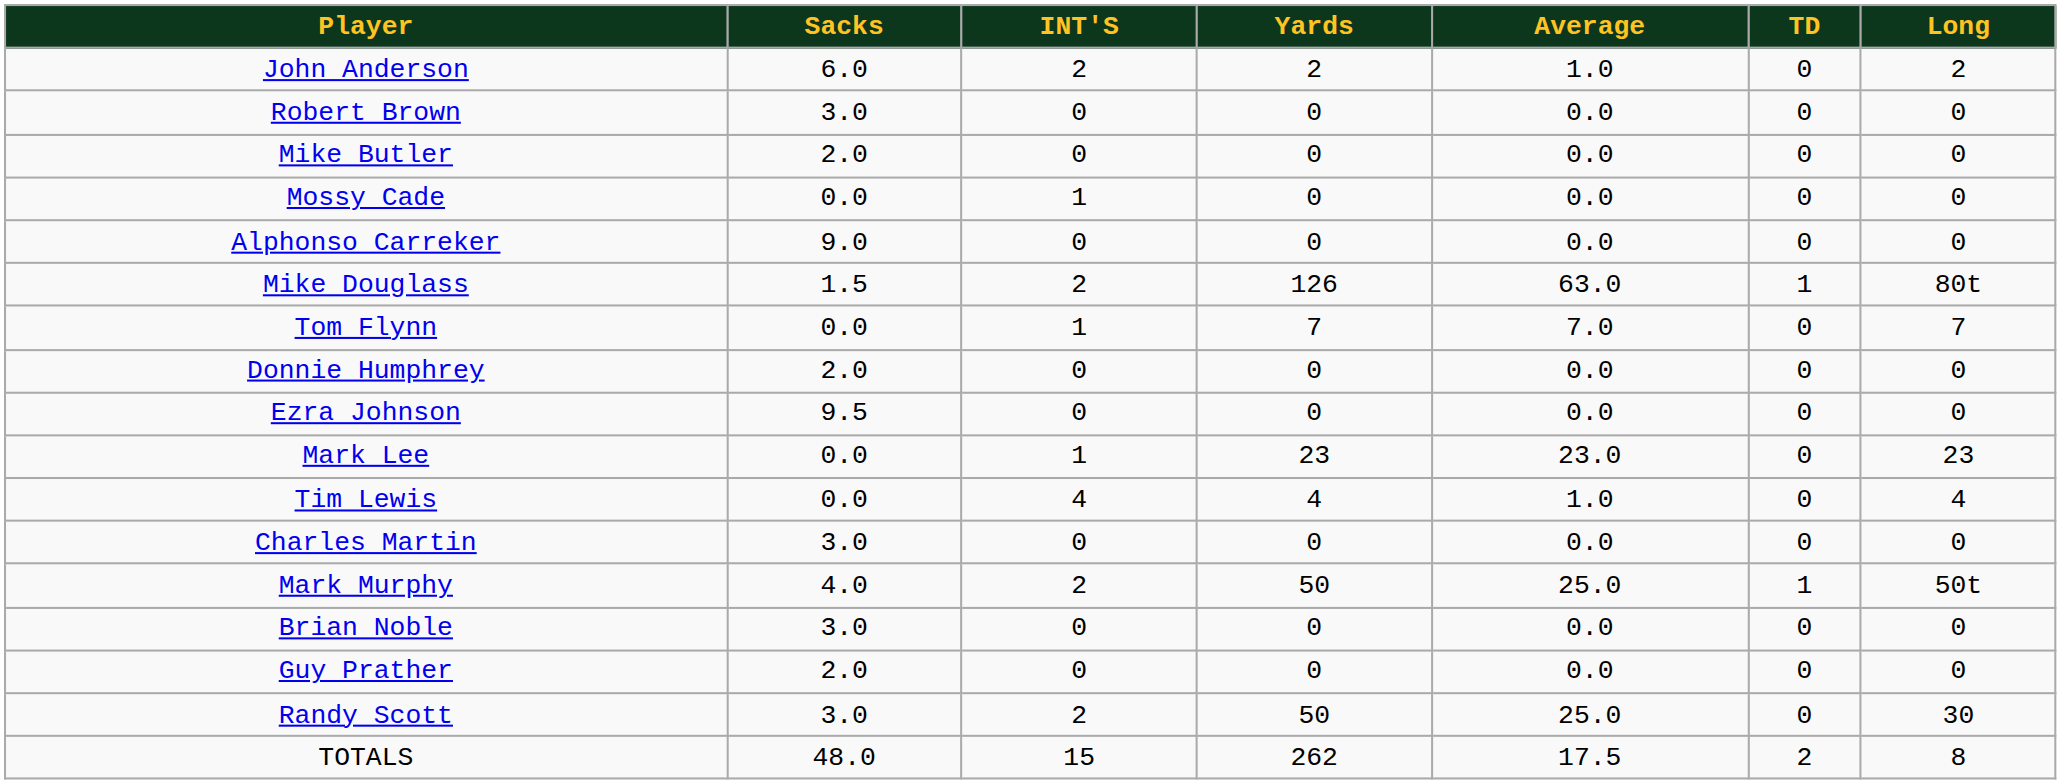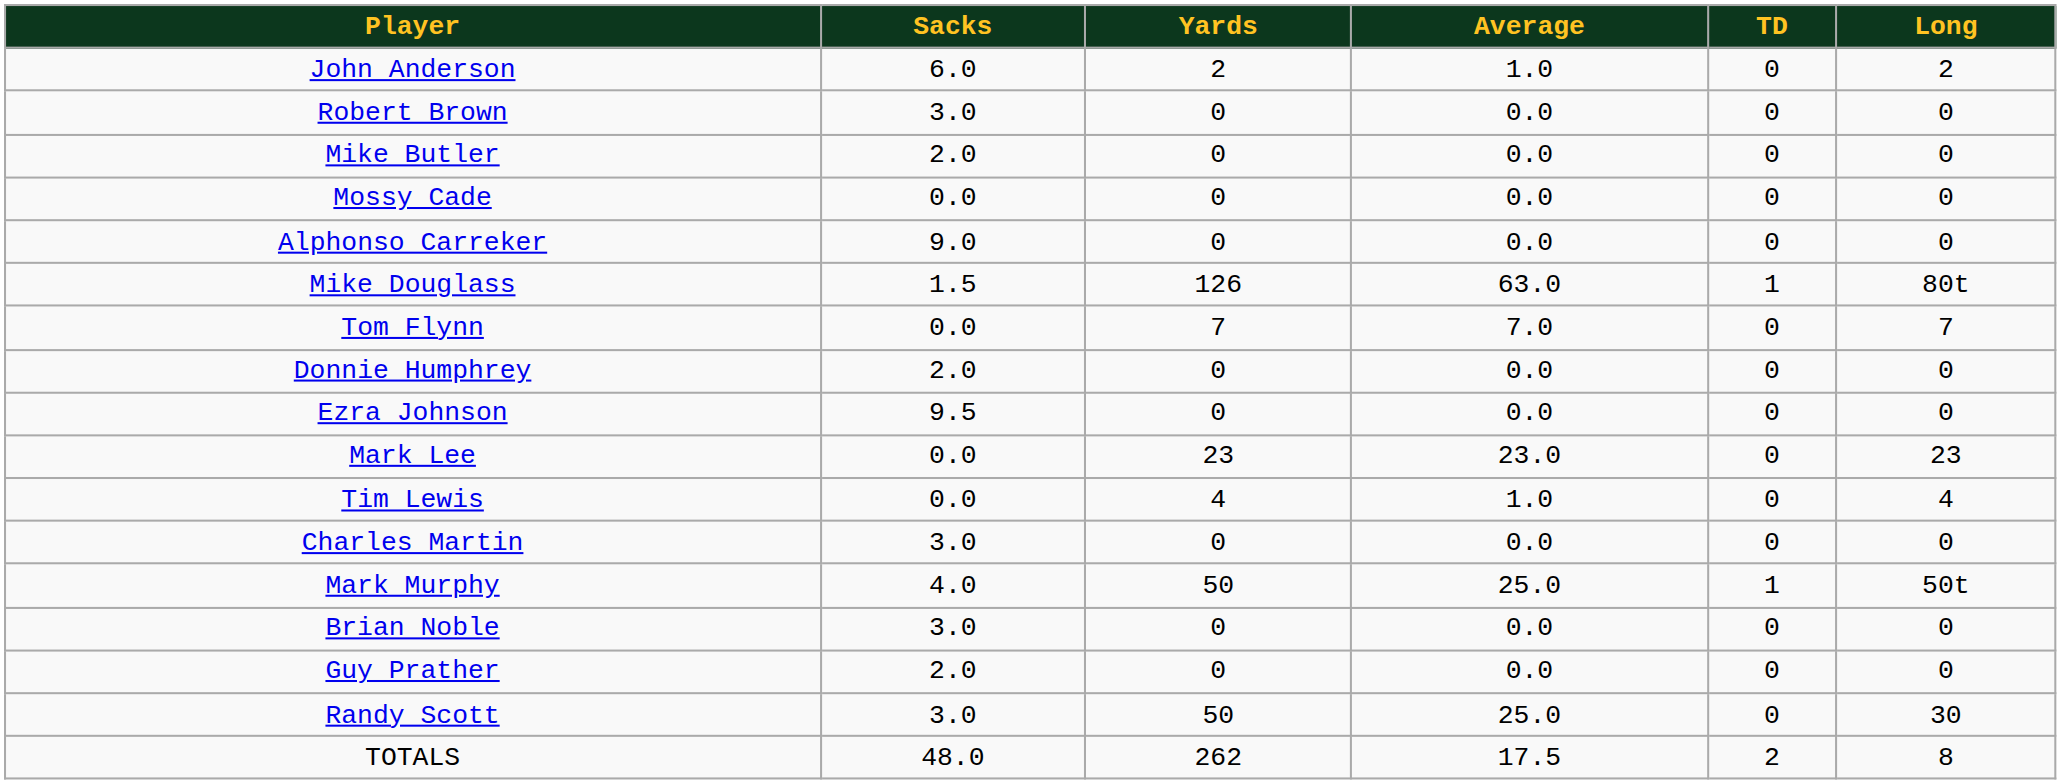- column: INT'S | 2 | 0 | 0 | 1 | 0 | 2 | 1 | 0 | 0 | 1 | 4 | 0 | 2 | 0 | 0 | 2 | 15
